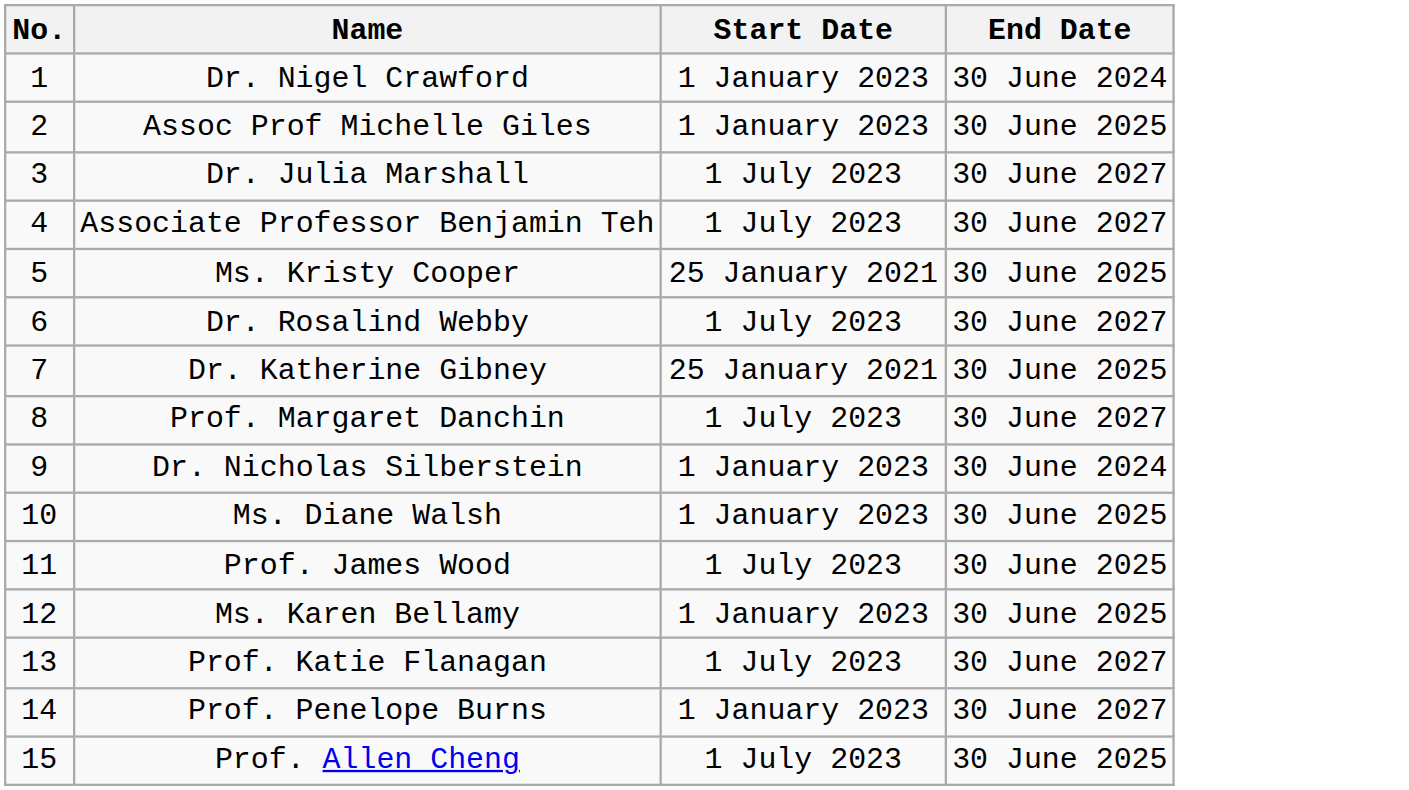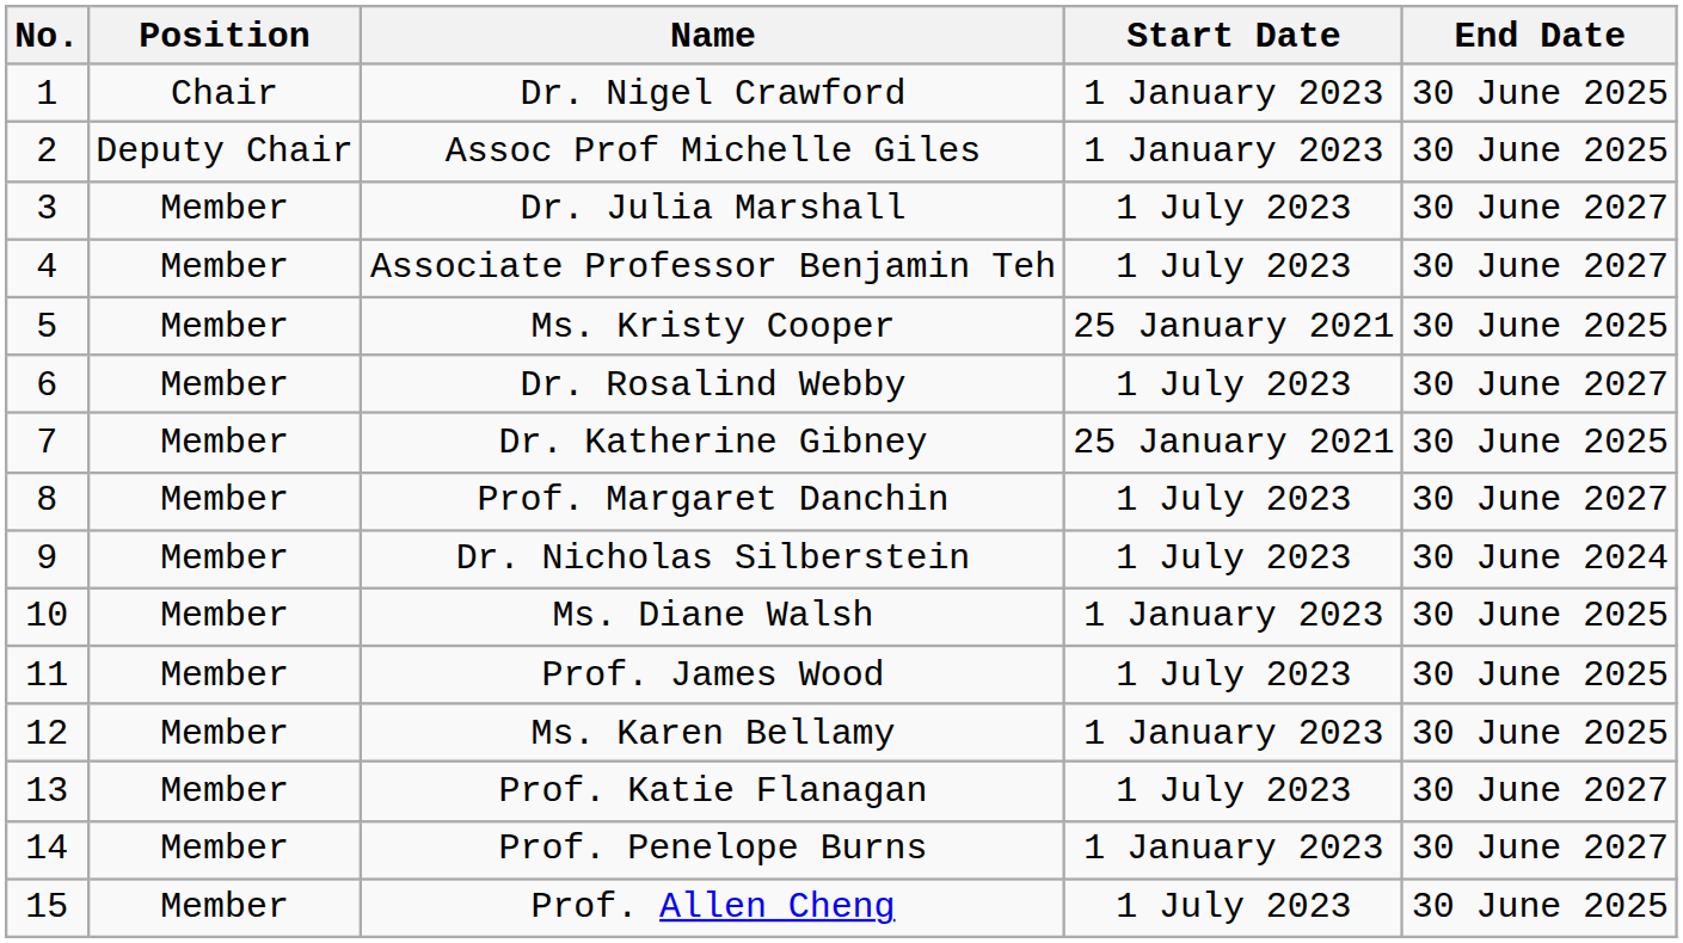+ column: Position | Chair | Deputy Chair | Member | Member | Member | Member | Member | Member | Member | Member | Member | Member | Member | Member | Member
Dr. Nigel Crawford | End Date: 30 June 2024 -> 30 June 2025
Dr. Nicholas Silberstein | Start Date: 1 January 2023 -> 1 July 2023
